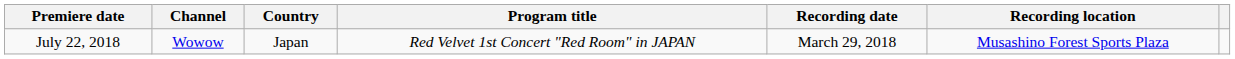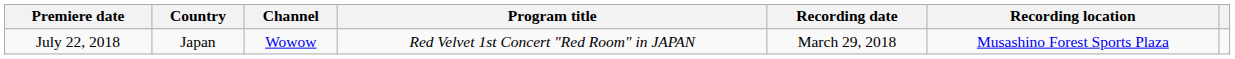columns swapped: Country <-> Channel
